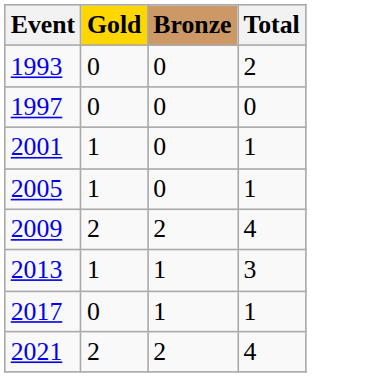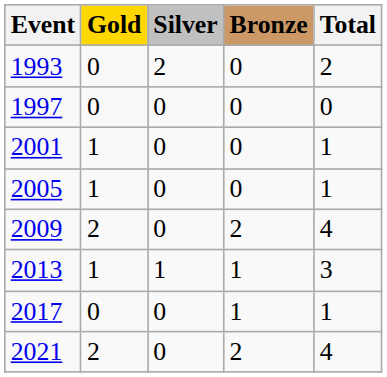+ column: Silver | 2 | 0 | 0 | 0 | 0 | 1 | 0 | 0
